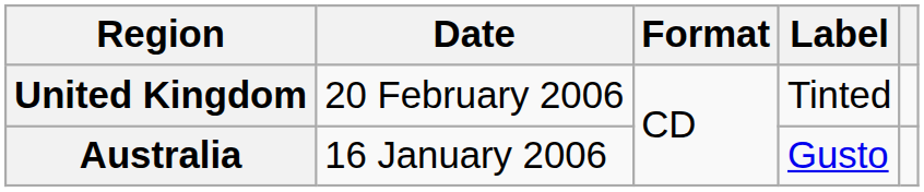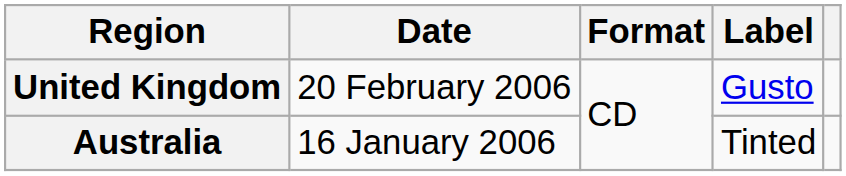United Kingdom | Label: Tinted -> Gusto
Australia | Label: Gusto -> Tinted
